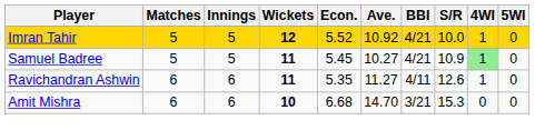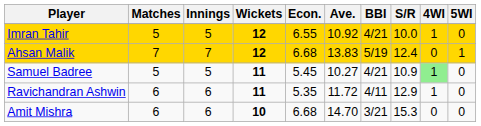Imran Tahir | Econ.: 5.52 -> 6.55
+ row: Ahsan Malik | 7 | 7 | 12 | 6.68 | 13.83 | 5/19 | 12.4 | 0 | 1
Ravichandran Ashwin | Ave.: 11.27 -> 11.72
Ravichandran Ashwin | S/R: 12.6 -> 12.9
